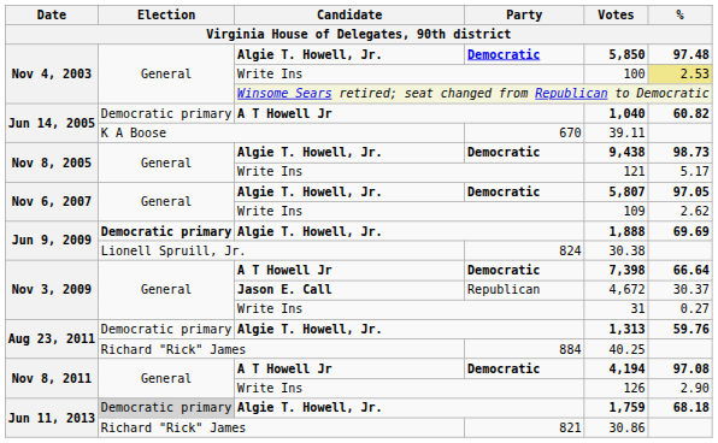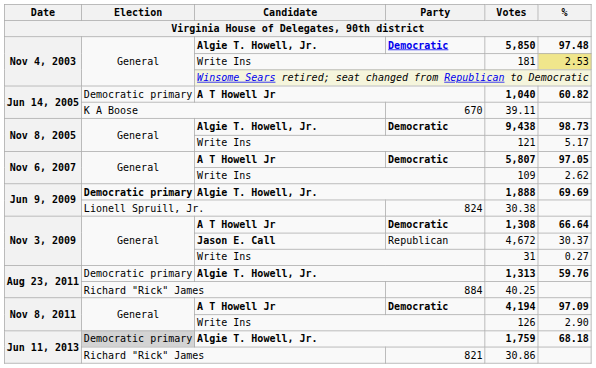Nov 4, 2003 / Write Ins | Votes: 100 -> 181
Nov 6, 2007 / Democratic | Candidate: Algie T. Howell, Jr. -> A T Howell Jr
Nov 3, 2009 / Democratic | Votes: 7,398 -> 1,308
Nov 8, 2011 / Democratic | %: 97.08 -> 97.09
